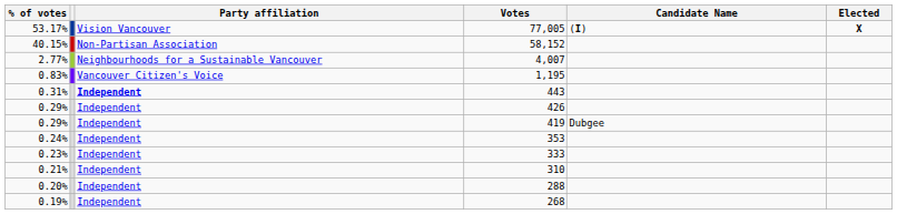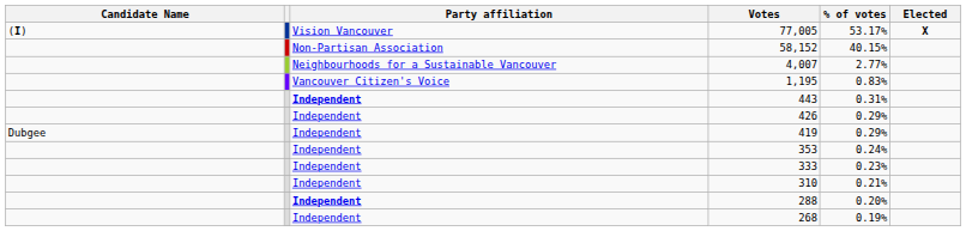columns swapped: Candidate Name <-> % of votes
288 | Party affiliation: normal -> bold
